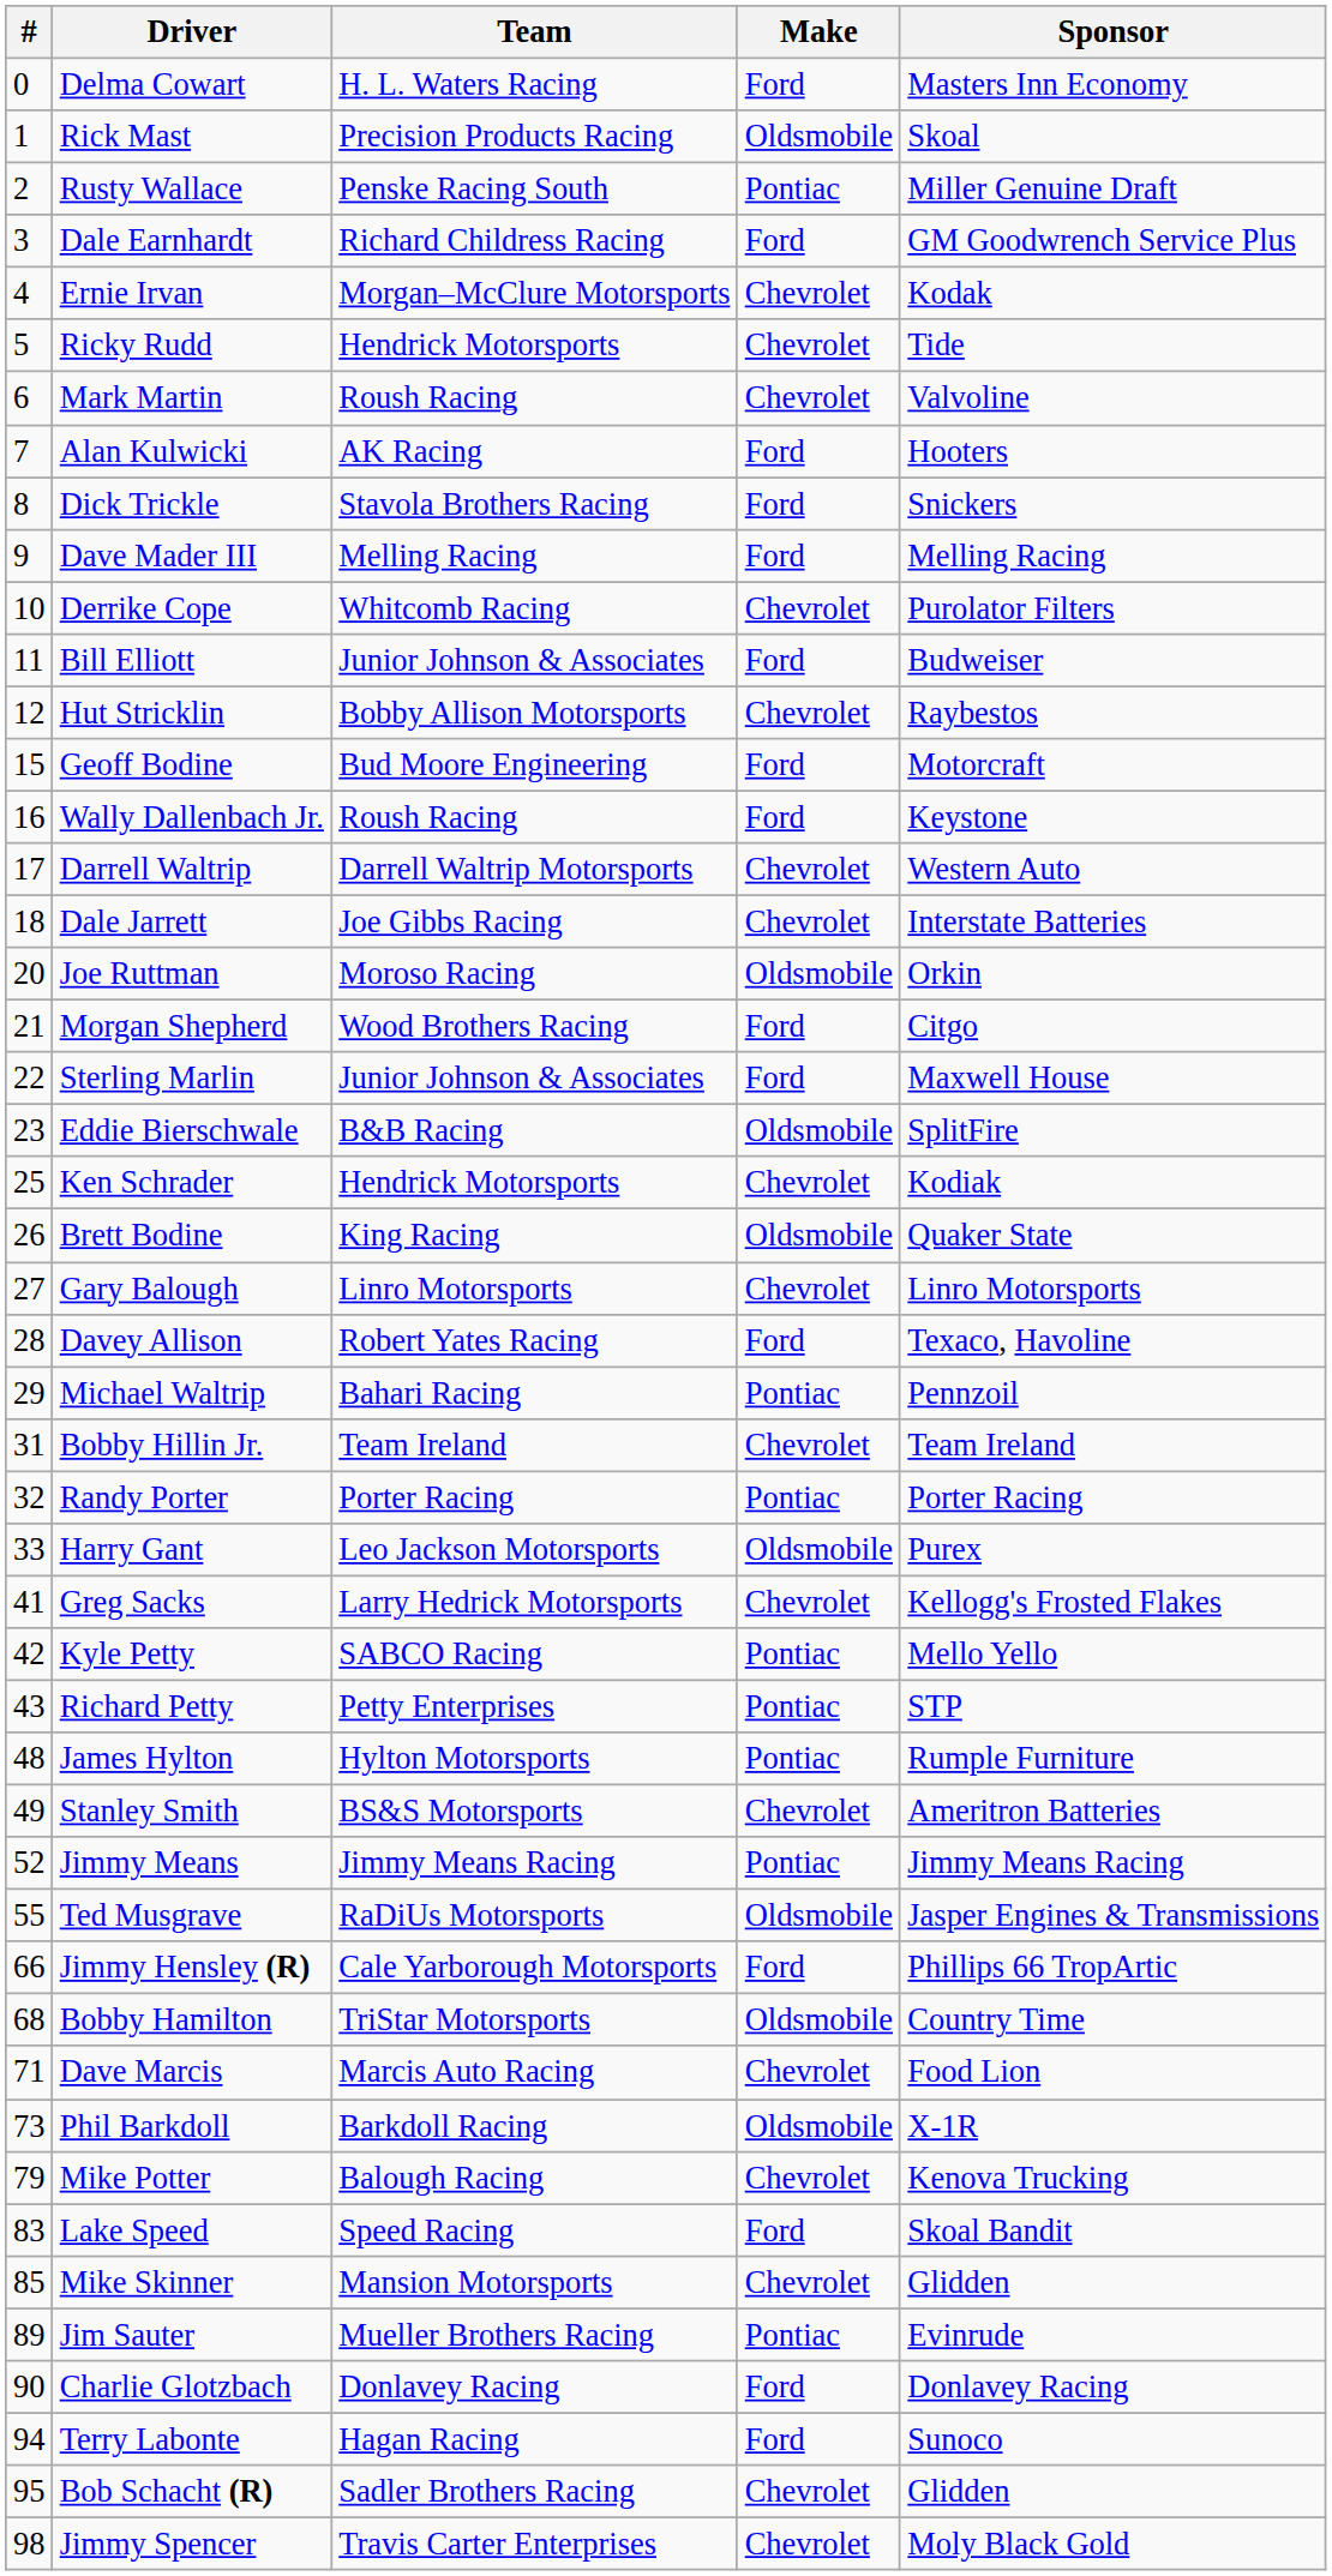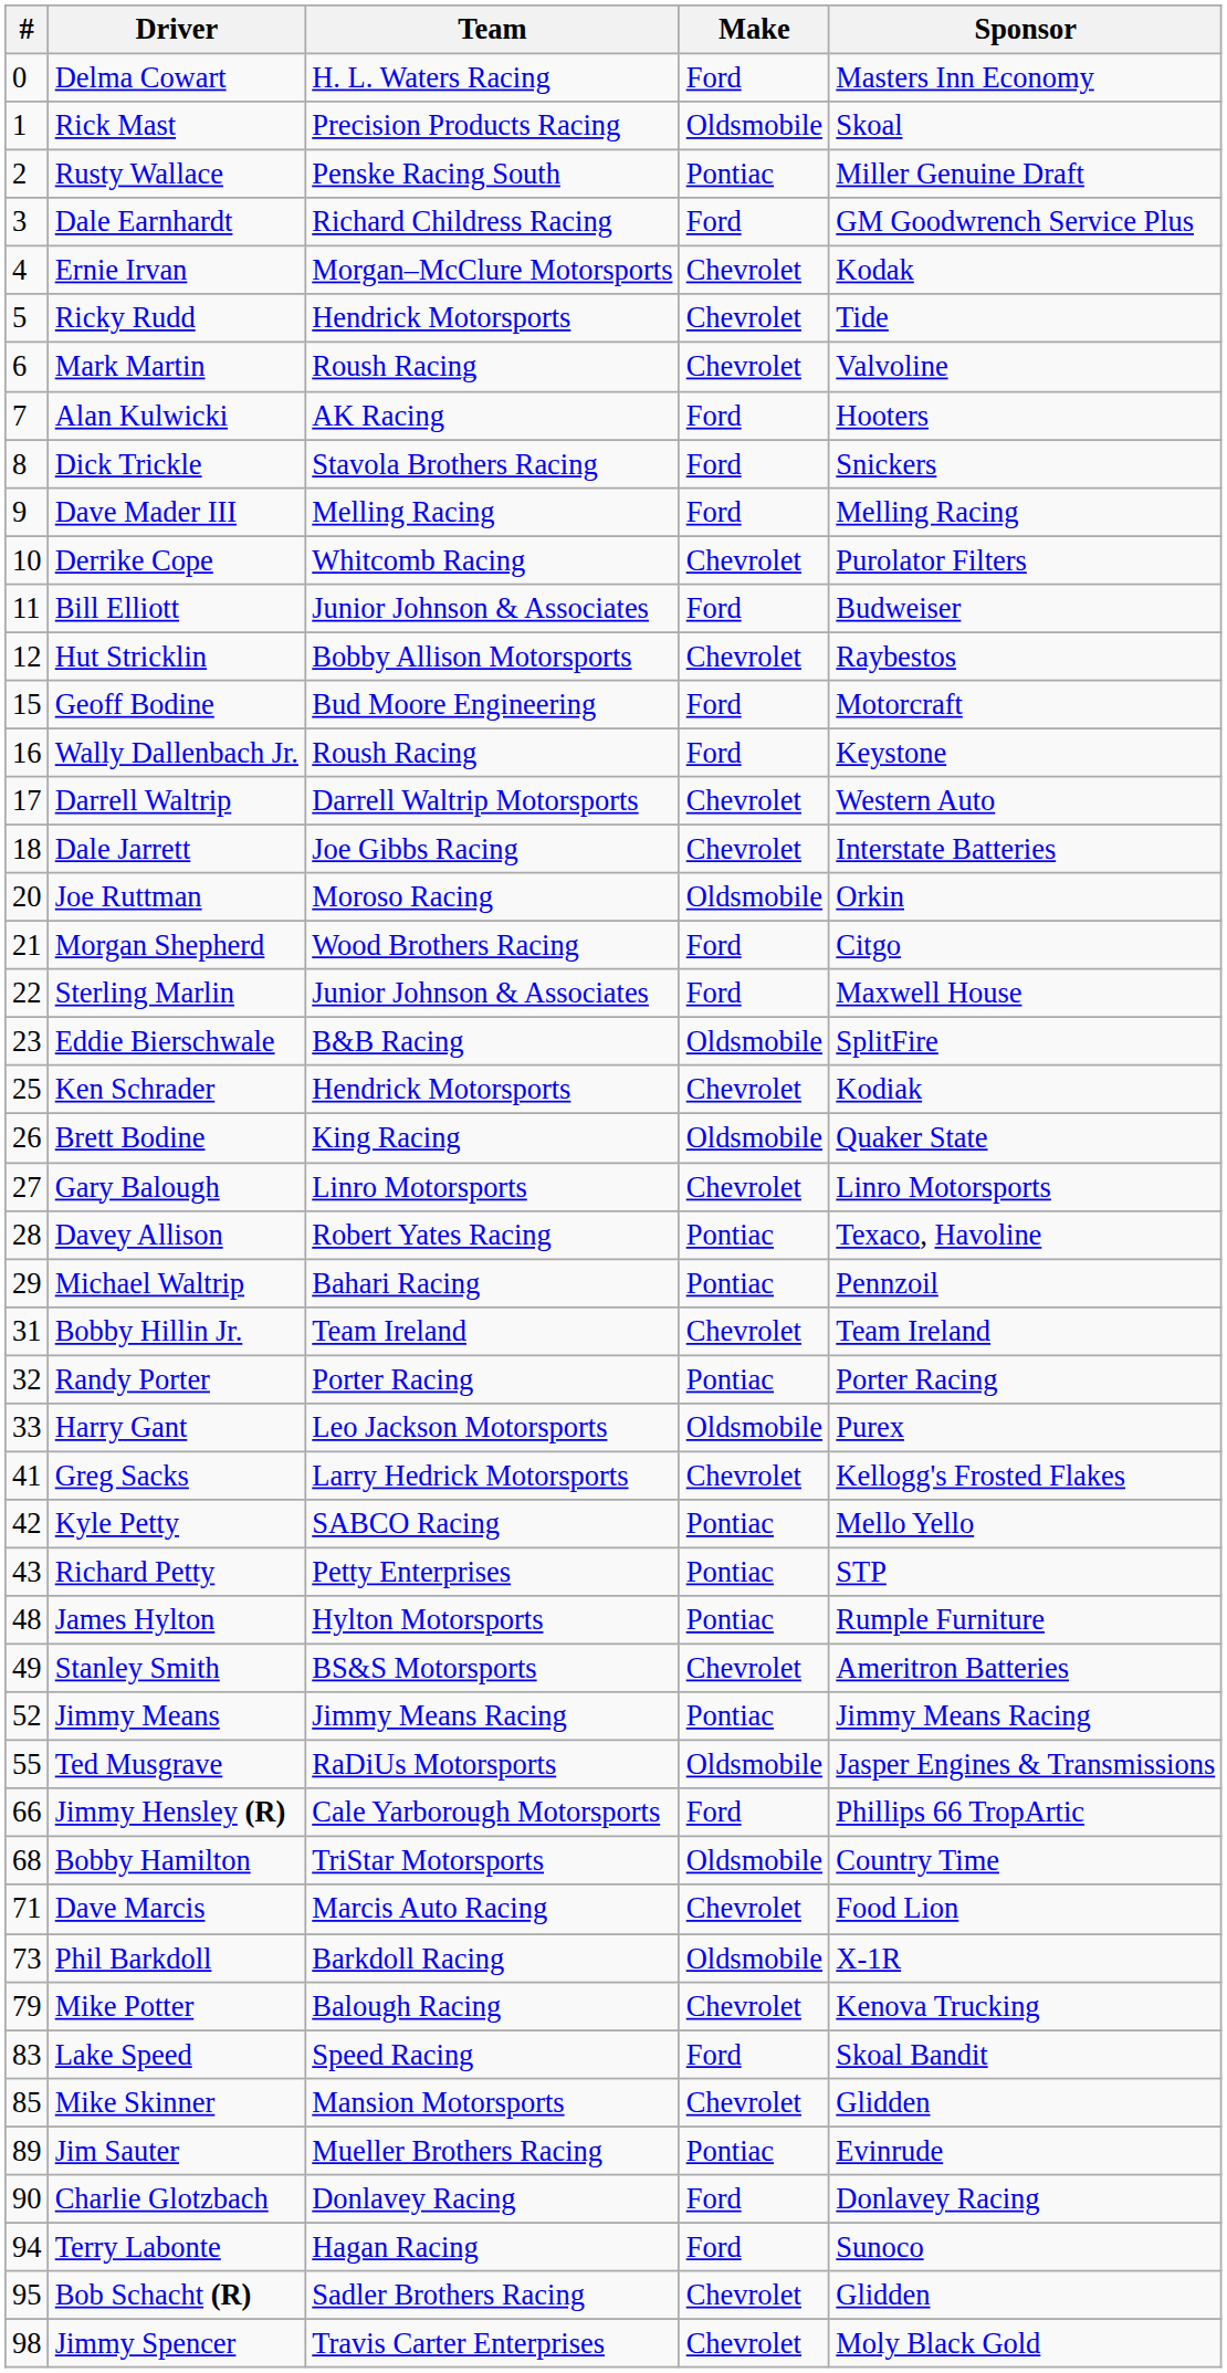Davey Allison | Make: Ford -> Pontiac
